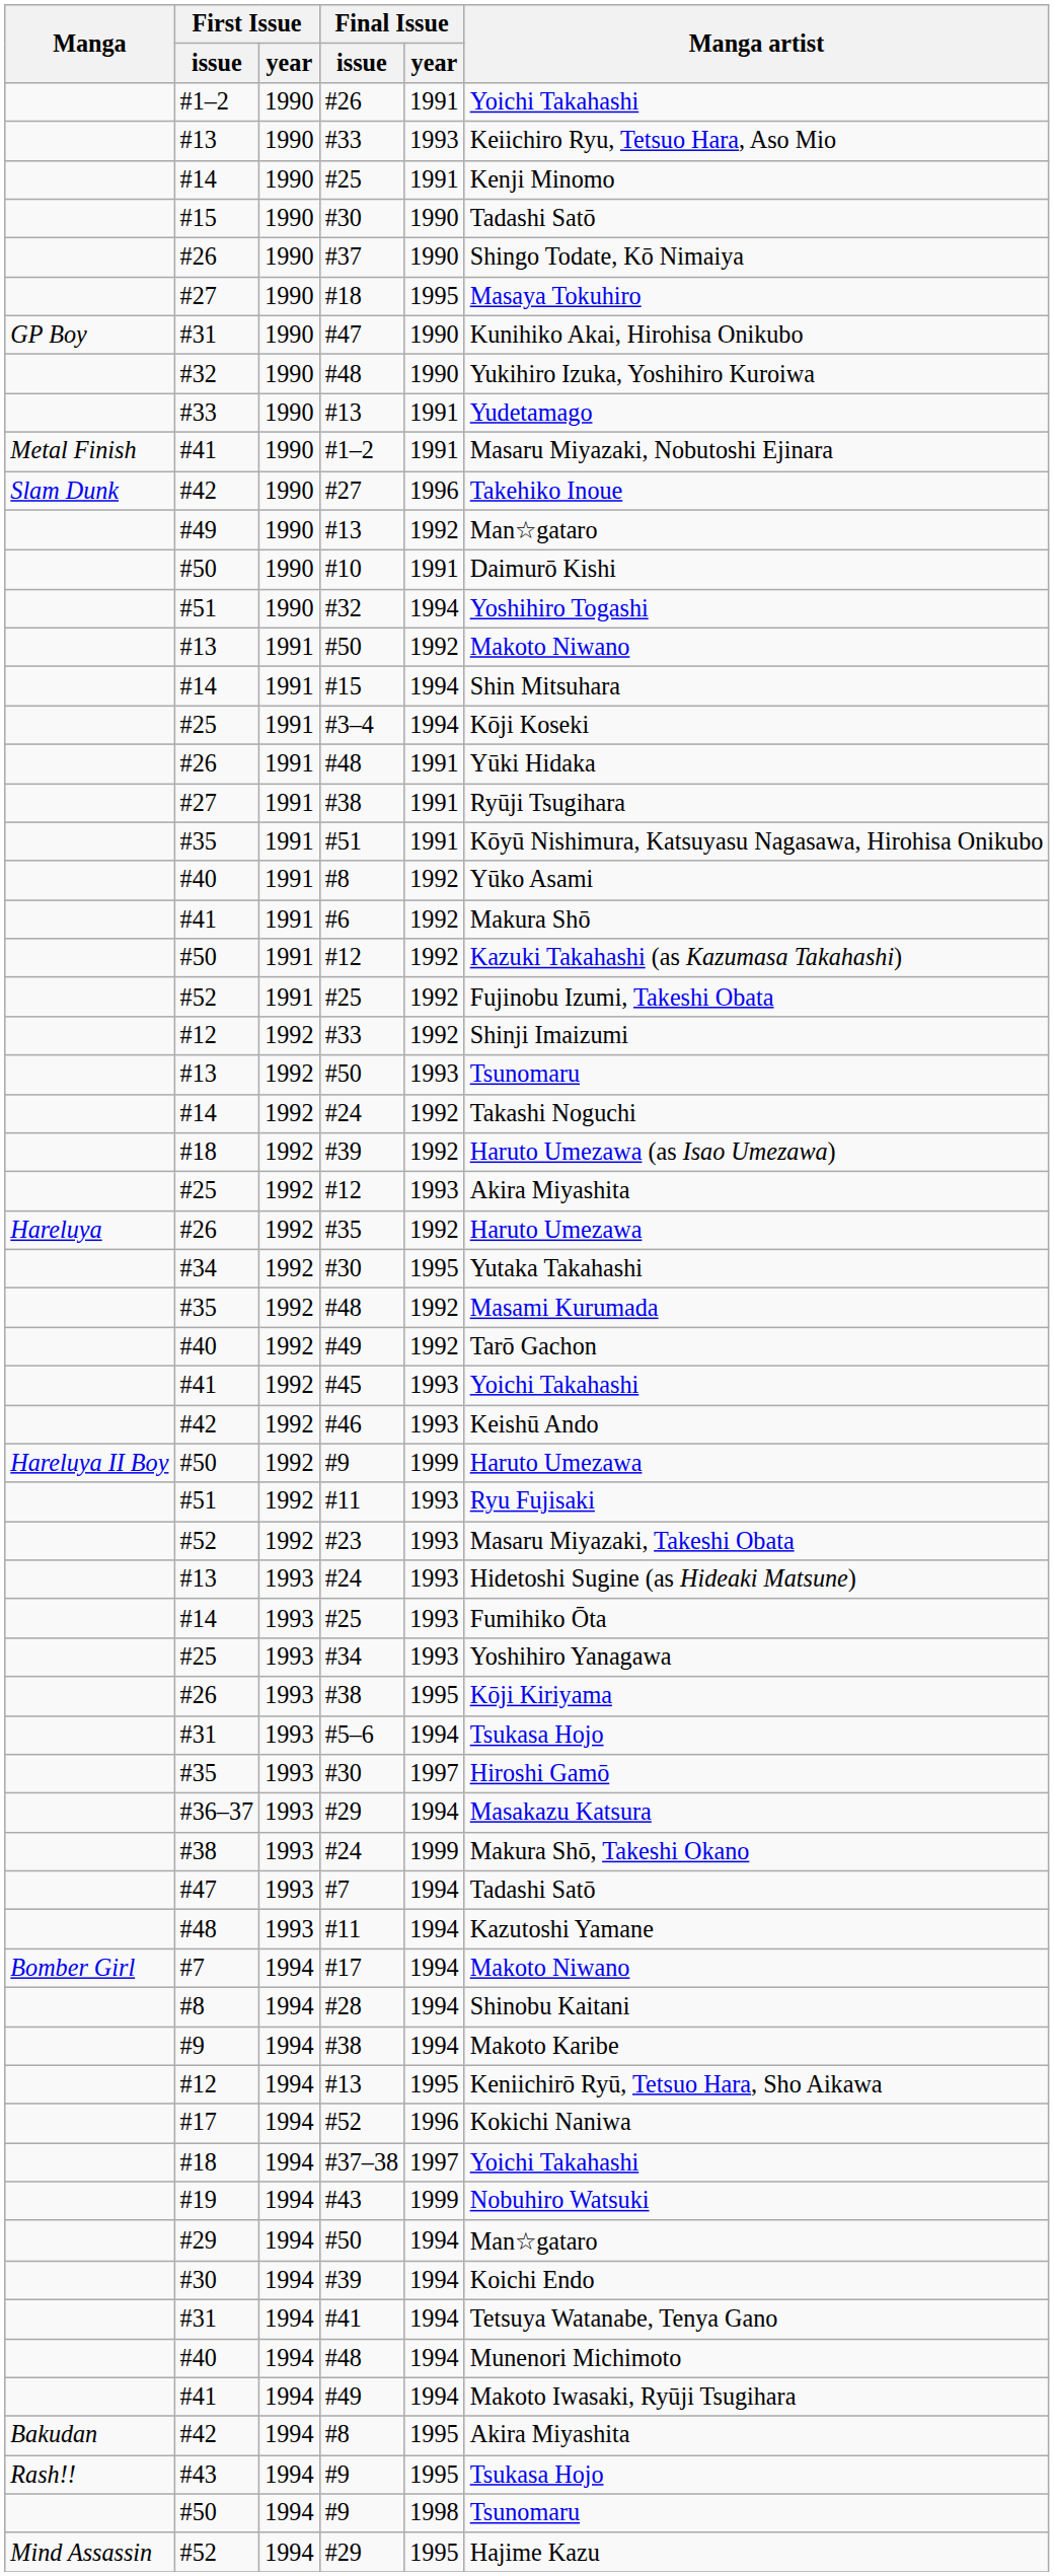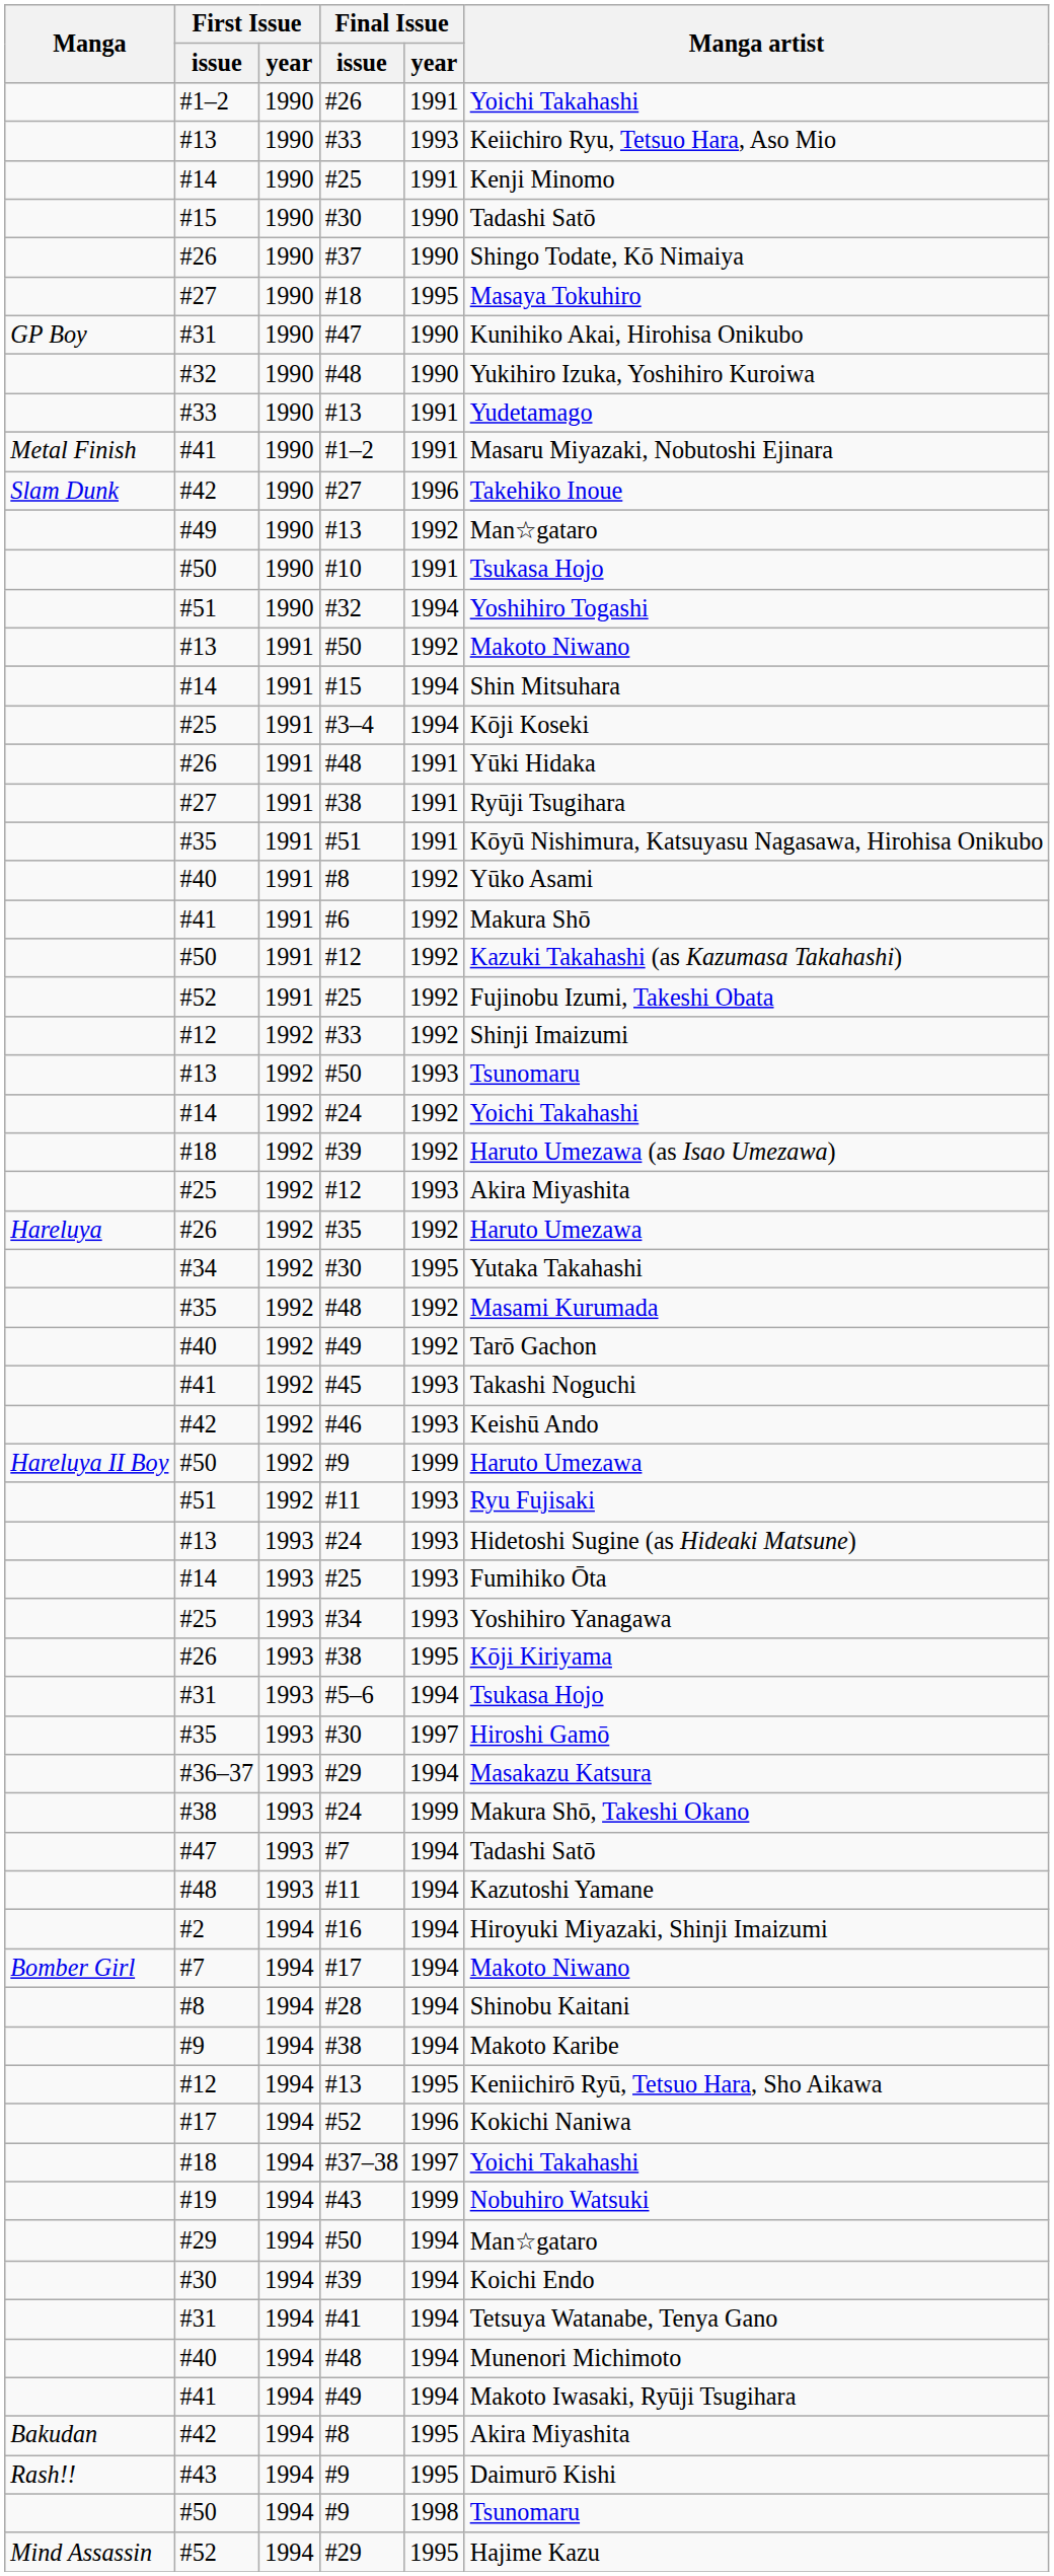#10 | Manga artist: Daimurō Kishi -> Tsukasa Hojo
#14 / #24 | Manga artist: Takashi Noguchi -> Yoichi Takahashi
#45 | Manga artist: Yoichi Takahashi -> Takashi Noguchi
- row: #52 | 1992 | #23 | 1993 | Masaru Miyazaki, Takeshi Obata
+ row: #2 | 1994 | #16 | 1994 | Hiroyuki Miyazaki, Shinji Imaizumi
#43 / #9 | Manga artist: Tsukasa Hojo -> Daimurō Kishi
